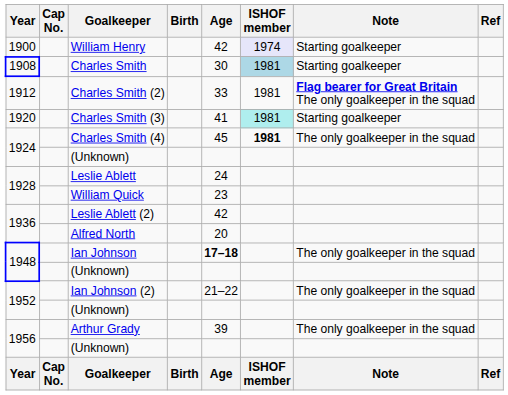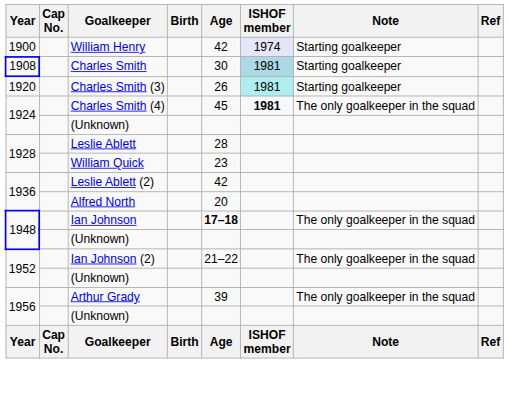- row: 1912 | Charles Smith (2) | 33 | 1981 | Flag bearer for Great Britain The only goalkeeper in the squad
Charles Smith (3) | Age: 41 -> 26
Leslie Ablett | Age: 24 -> 28
